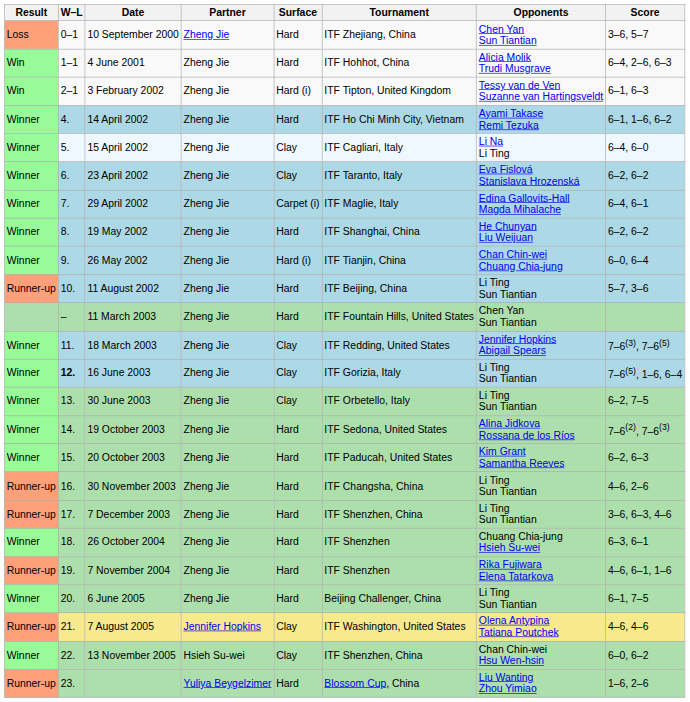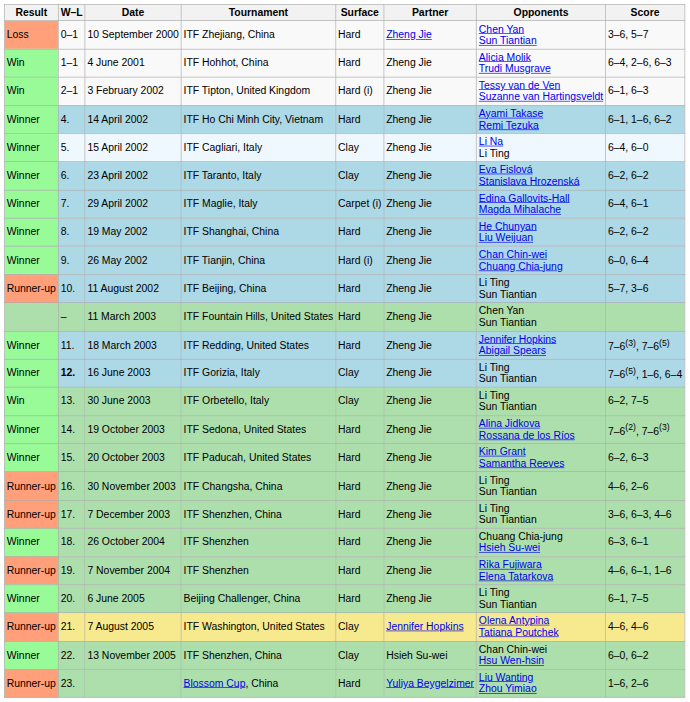columns swapped: Tournament <-> Partner
18 March 2003 | Surface: Clay -> Hard
30 June 2003 | Result: Winner -> Win
